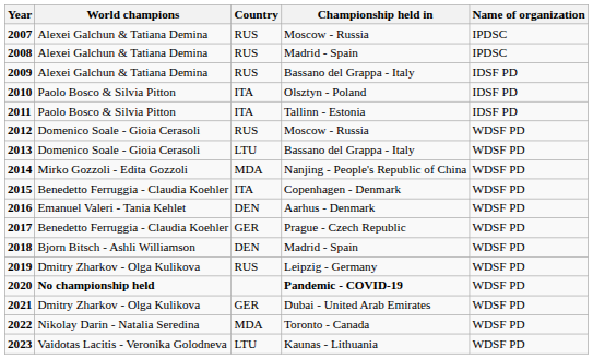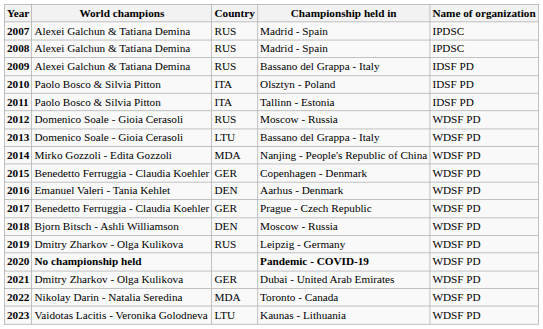2007 | Championship held in: Moscow - Russia -> Madrid - Spain
2015 | Country: ITA -> GER
2018 | Championship held in: Madrid - Spain -> Moscow - Russia
